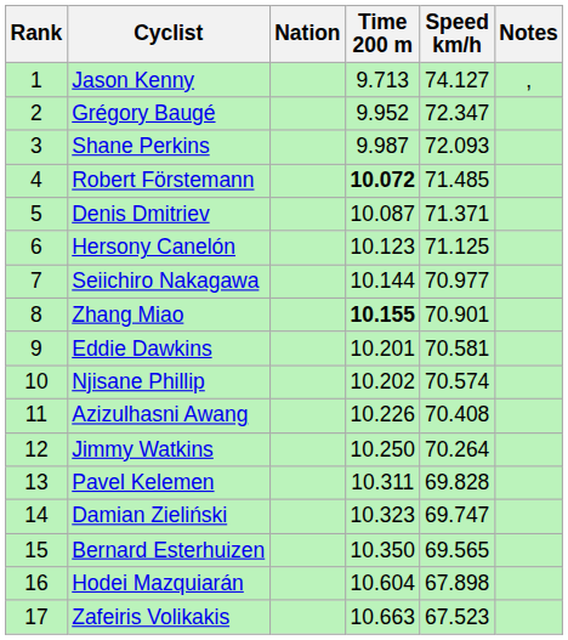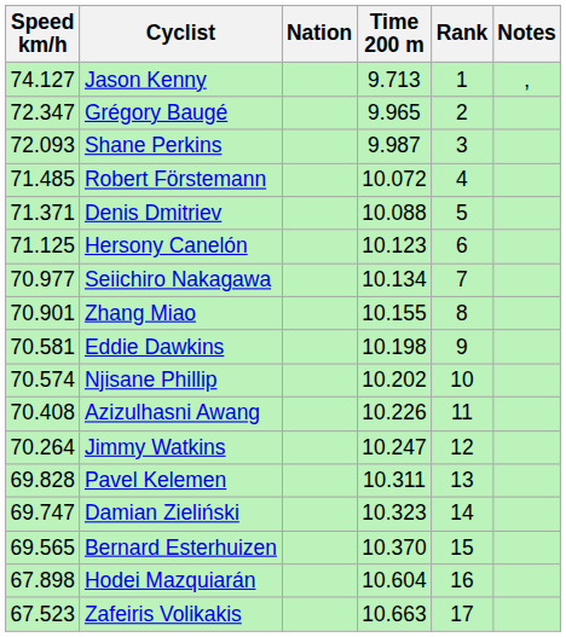columns swapped: Rank <-> Speed km/h
Grégory Baugé | Time 200 m: 9.952 -> 9.965
Robert Förstemann | Time 200 m: bold -> normal
Denis Dmitriev | Time 200 m: 10.087 -> 10.088
Seiichiro Nakagawa | Time 200 m: 10.144 -> 10.134
Zhang Miao | Time 200 m: bold -> normal
Eddie Dawkins | Time 200 m: 10.201 -> 10.198
Jimmy Watkins | Time 200 m: 10.250 -> 10.247
Bernard Esterhuizen | Time 200 m: 10.350 -> 10.370
